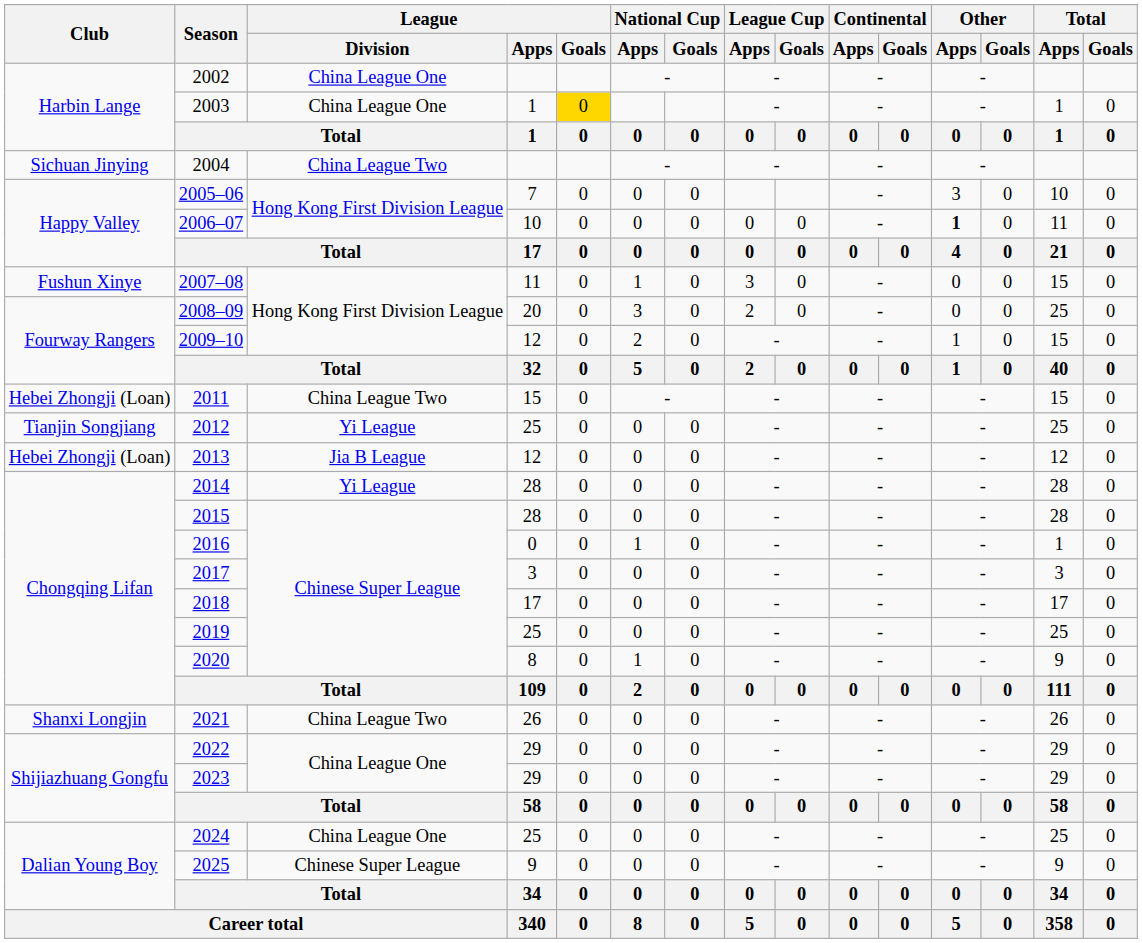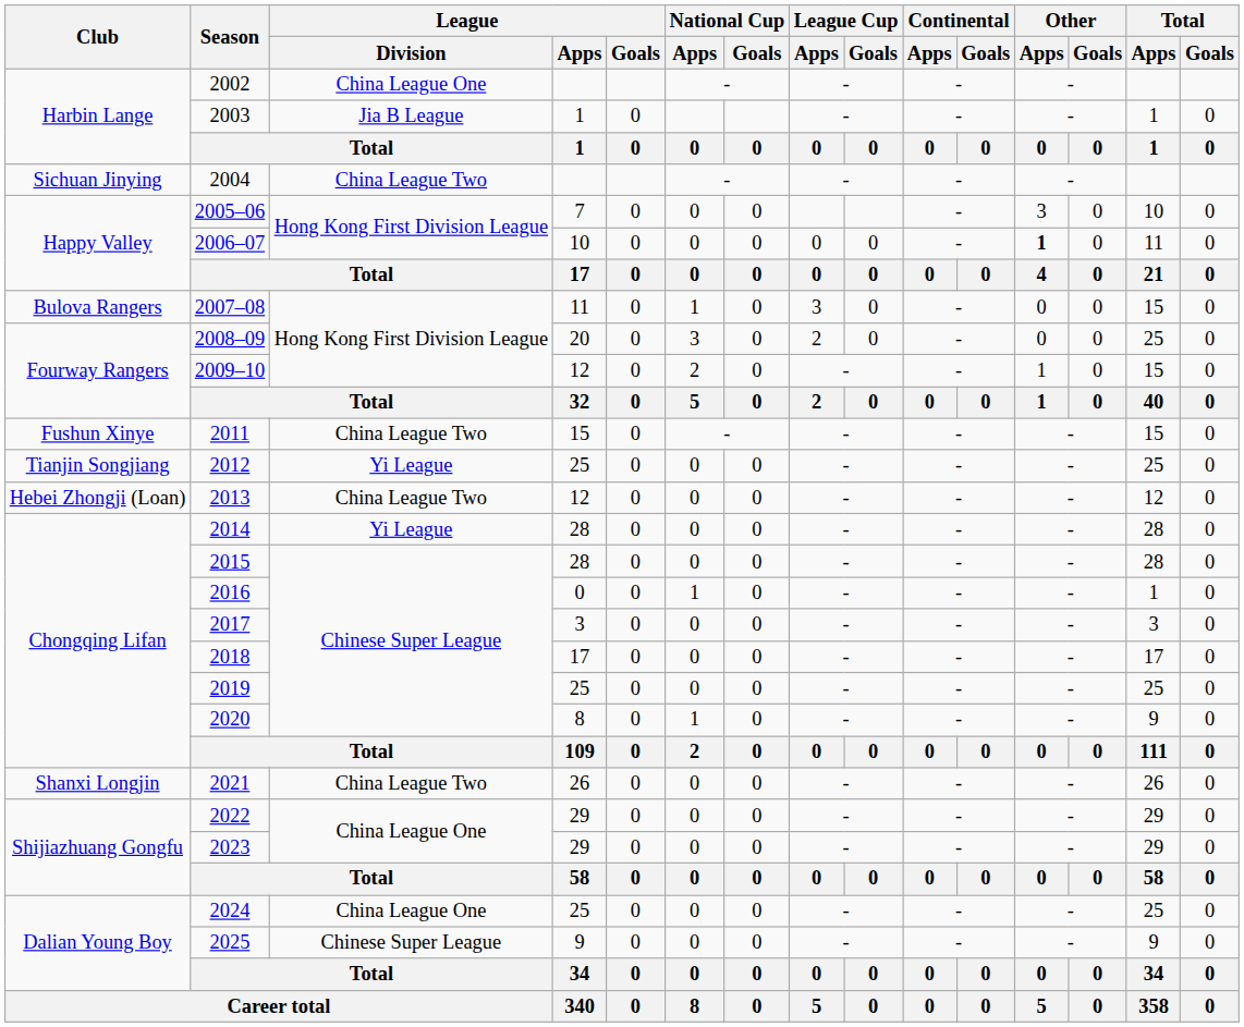2003 | League / Division: China League One -> Jia B League
2003 | League / Goals: gold background -> no background
2007–08 | Club: Fushun Xinye -> Bulova Rangers
2011 | Club: Hebei Zhongji (Loan) -> Fushun Xinye
2013 | League / Division: Jia B League -> China League Two
